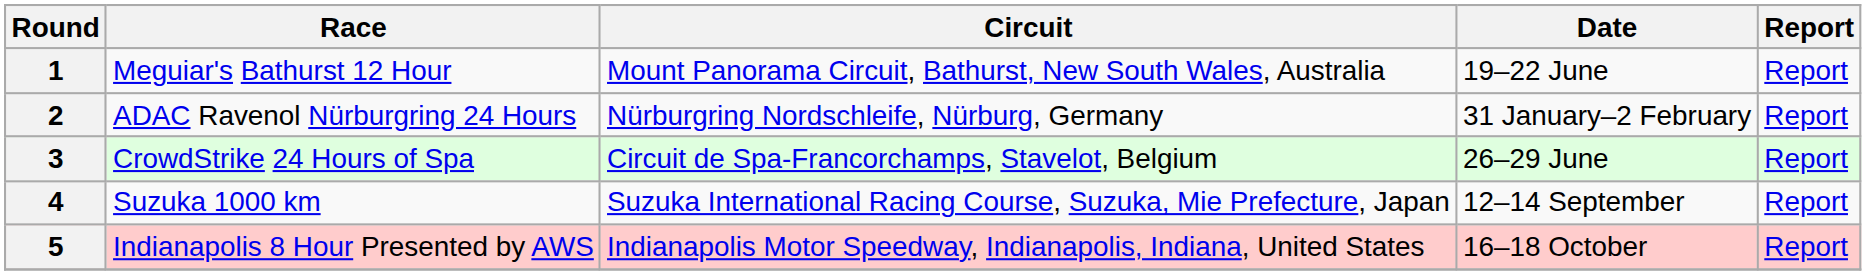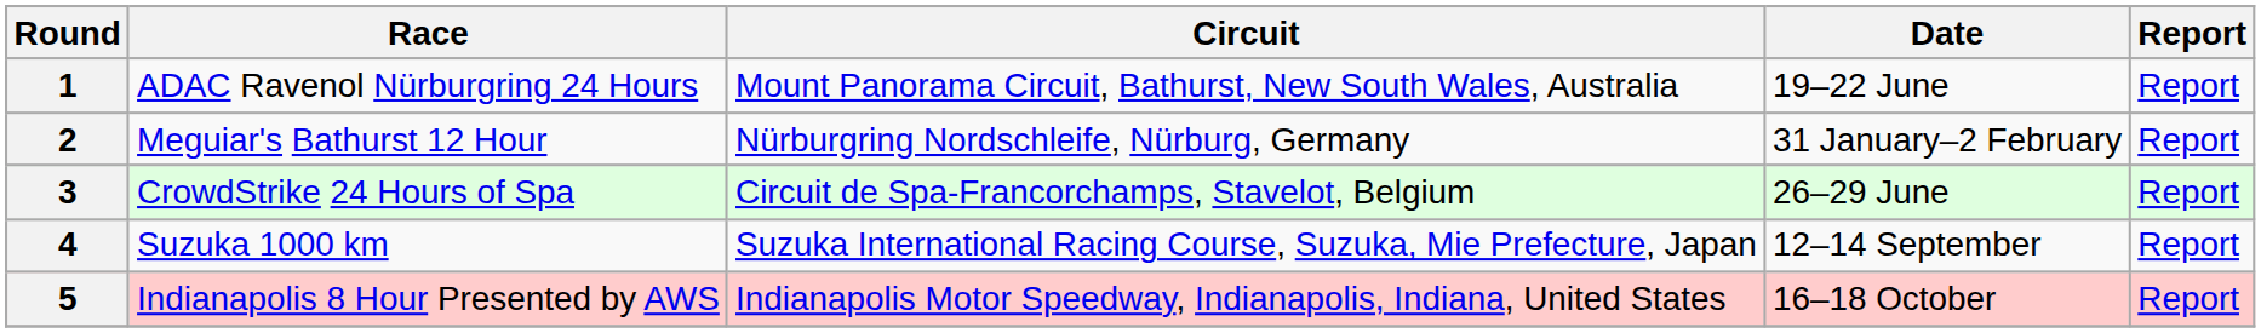1 | Race: Meguiar's Bathurst 12 Hour -> ADAC Ravenol Nürburgring 24 Hours
2 | Race: ADAC Ravenol Nürburgring 24 Hours -> Meguiar's Bathurst 12 Hour
